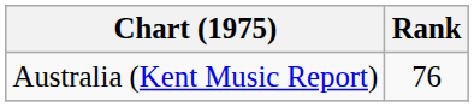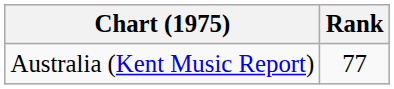Australia (Kent Music Report) | Rank: 76 -> 77
